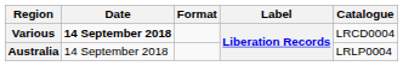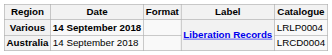Various | Catalogue: LRCD0004 -> LRLP0004
Australia | Catalogue: LRLP0004 -> LRCD0004
